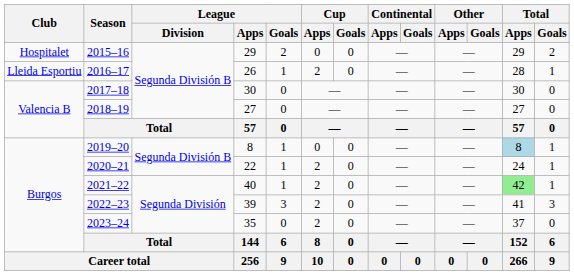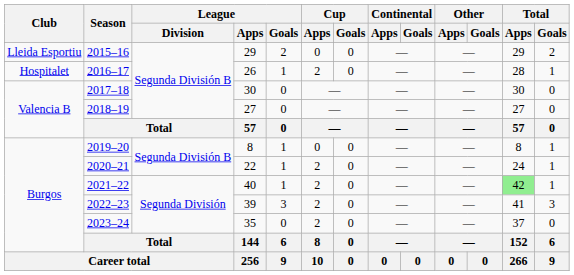2015–16 | Club: Hospitalet -> Lleida Esportiu
2016–17 | Club: Lleida Esportiu -> Hospitalet
2019–20 | Total / Apps: lightblue background -> no background
